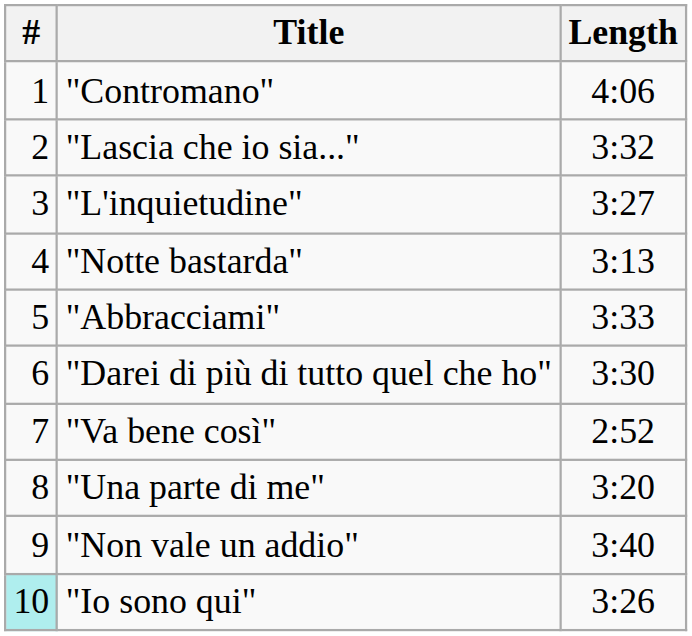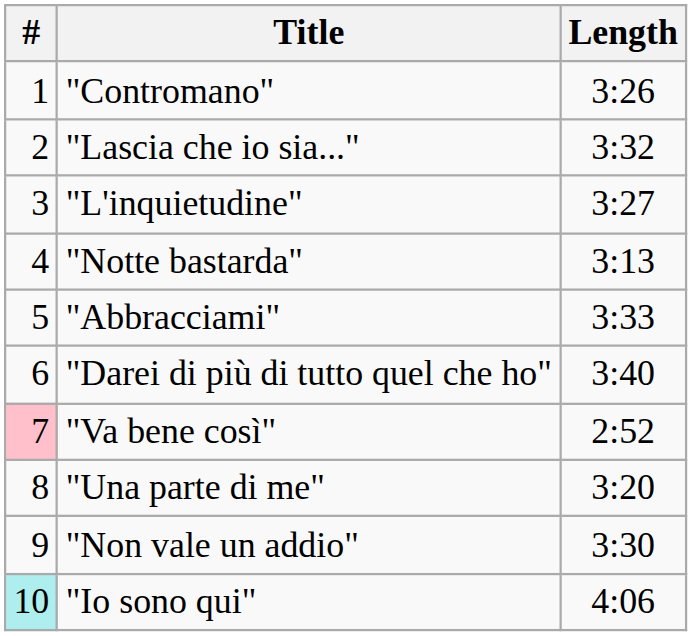"Contromano" | Length: 4:06 -> 3:26
"Darei di più di tutto quel che ho" | Length: 3:30 -> 3:40
"Va bene così" | #: no background -> pink background
"Non vale un addio" | Length: 3:40 -> 3:30
"Io sono qui" | Length: 3:26 -> 4:06
